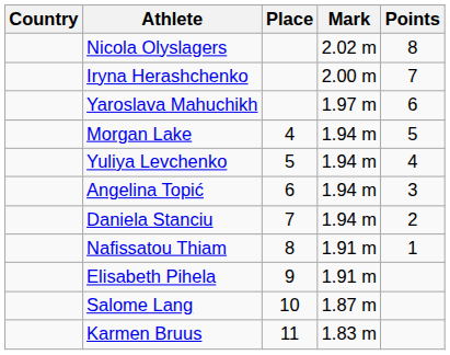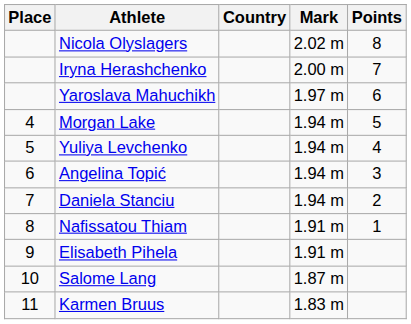columns swapped: Place <-> Country
